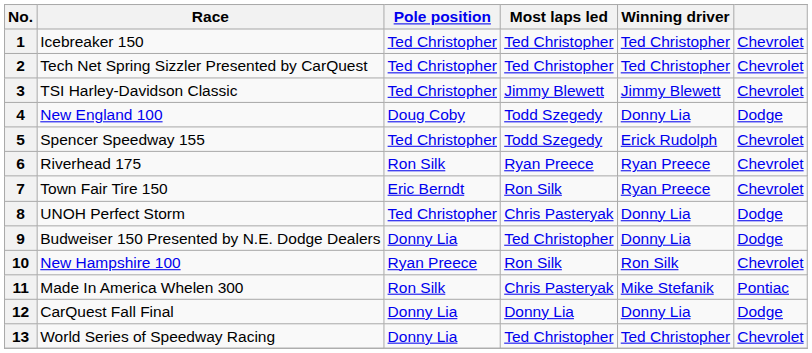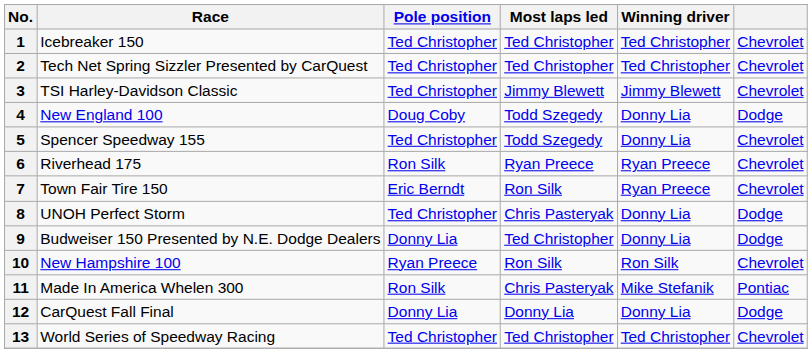5 | Winning driver: Erick Rudolph -> Donny Lia
13 | Pole position: Donny Lia -> Ted Christopher
